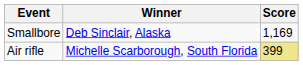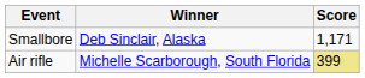Smallbore | Score: 1,169 -> 1,171
